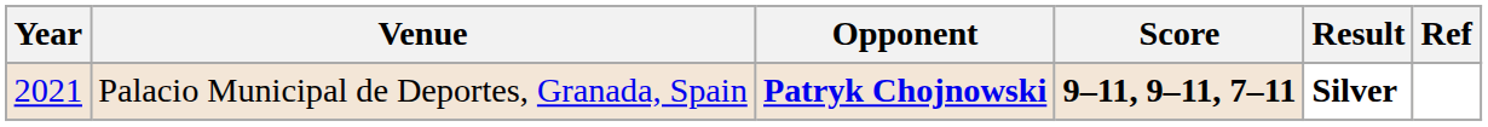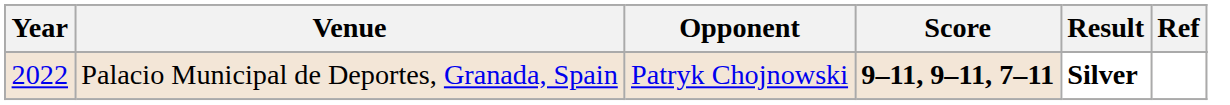Palacio Municipal de Deportes, Granada, Spain | Year: 2021 -> 2022
Palacio Municipal de Deportes, Granada, Spain | Opponent: bold -> normal
